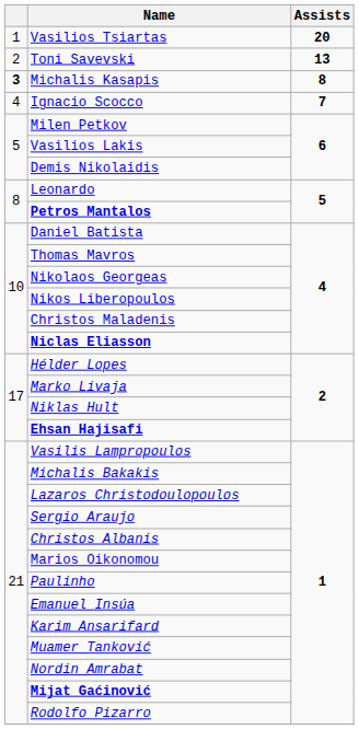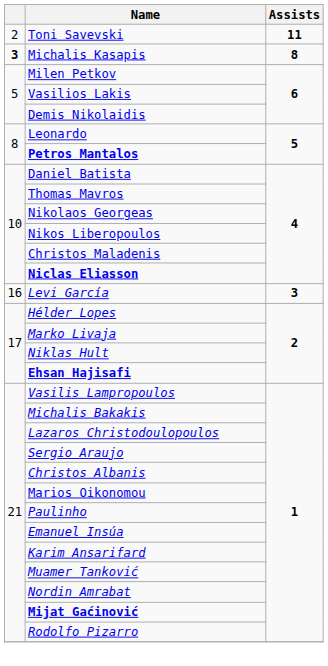- row: 1 | Vasilios Tsiartas | 20
Toni Savevski | Assists: 13 -> 11
- row: 4 | Ignacio Scocco | 7
+ row: 16 | Levi García | 3
